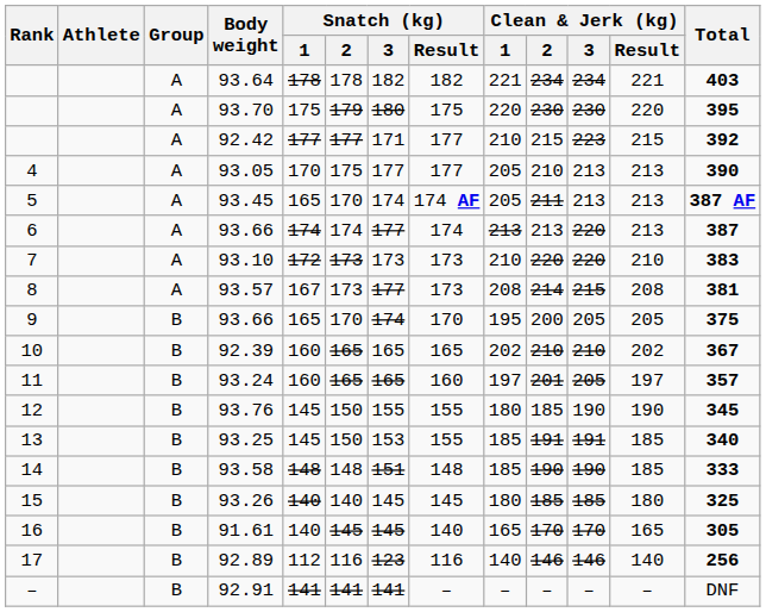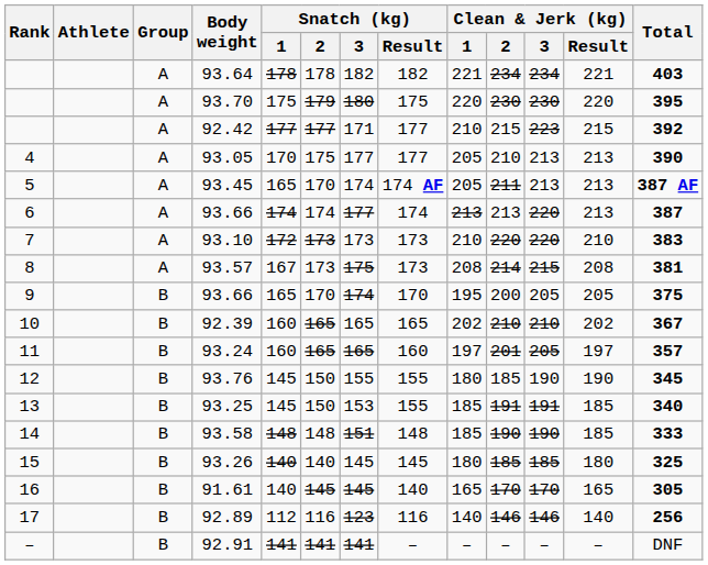93.57 | Snatch (kg) / 3: 177 -> 175
